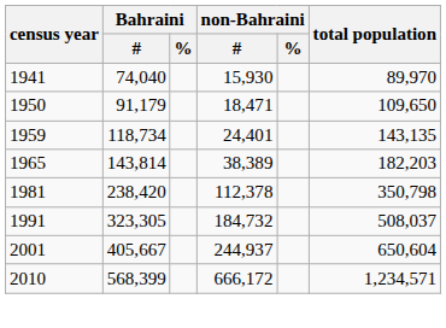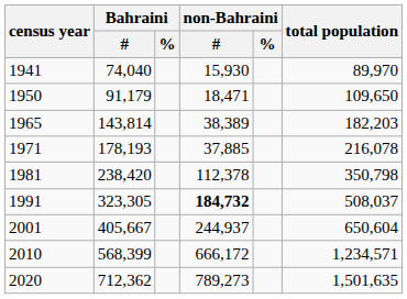- row: 1959 | 118,734 | 24,401 | 143,135
+ row: 1971 | 178,193 | 37,885 | 216,078
1991 | non-Bahraini / #: normal -> bold
+ row: 2020 | 712,362 | 789,273 | 1,501,635
